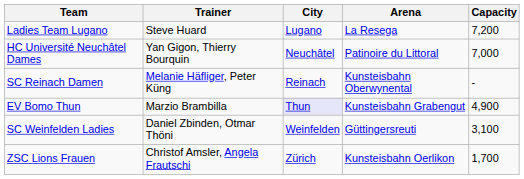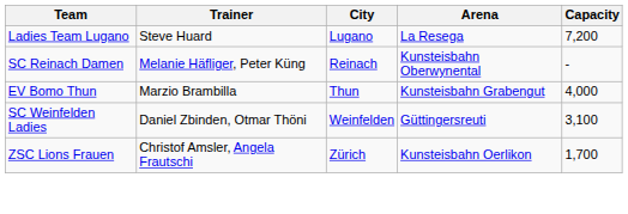- row: HC Université Neuchâtel Dames | Yan Gigon, Thierry Bourquin | Neuchâtel | Patinoire du Littoral | 7,000
EV Bomo Thun | City: lavender background -> no background
EV Bomo Thun | Capacity: 4,900 -> 4,000
